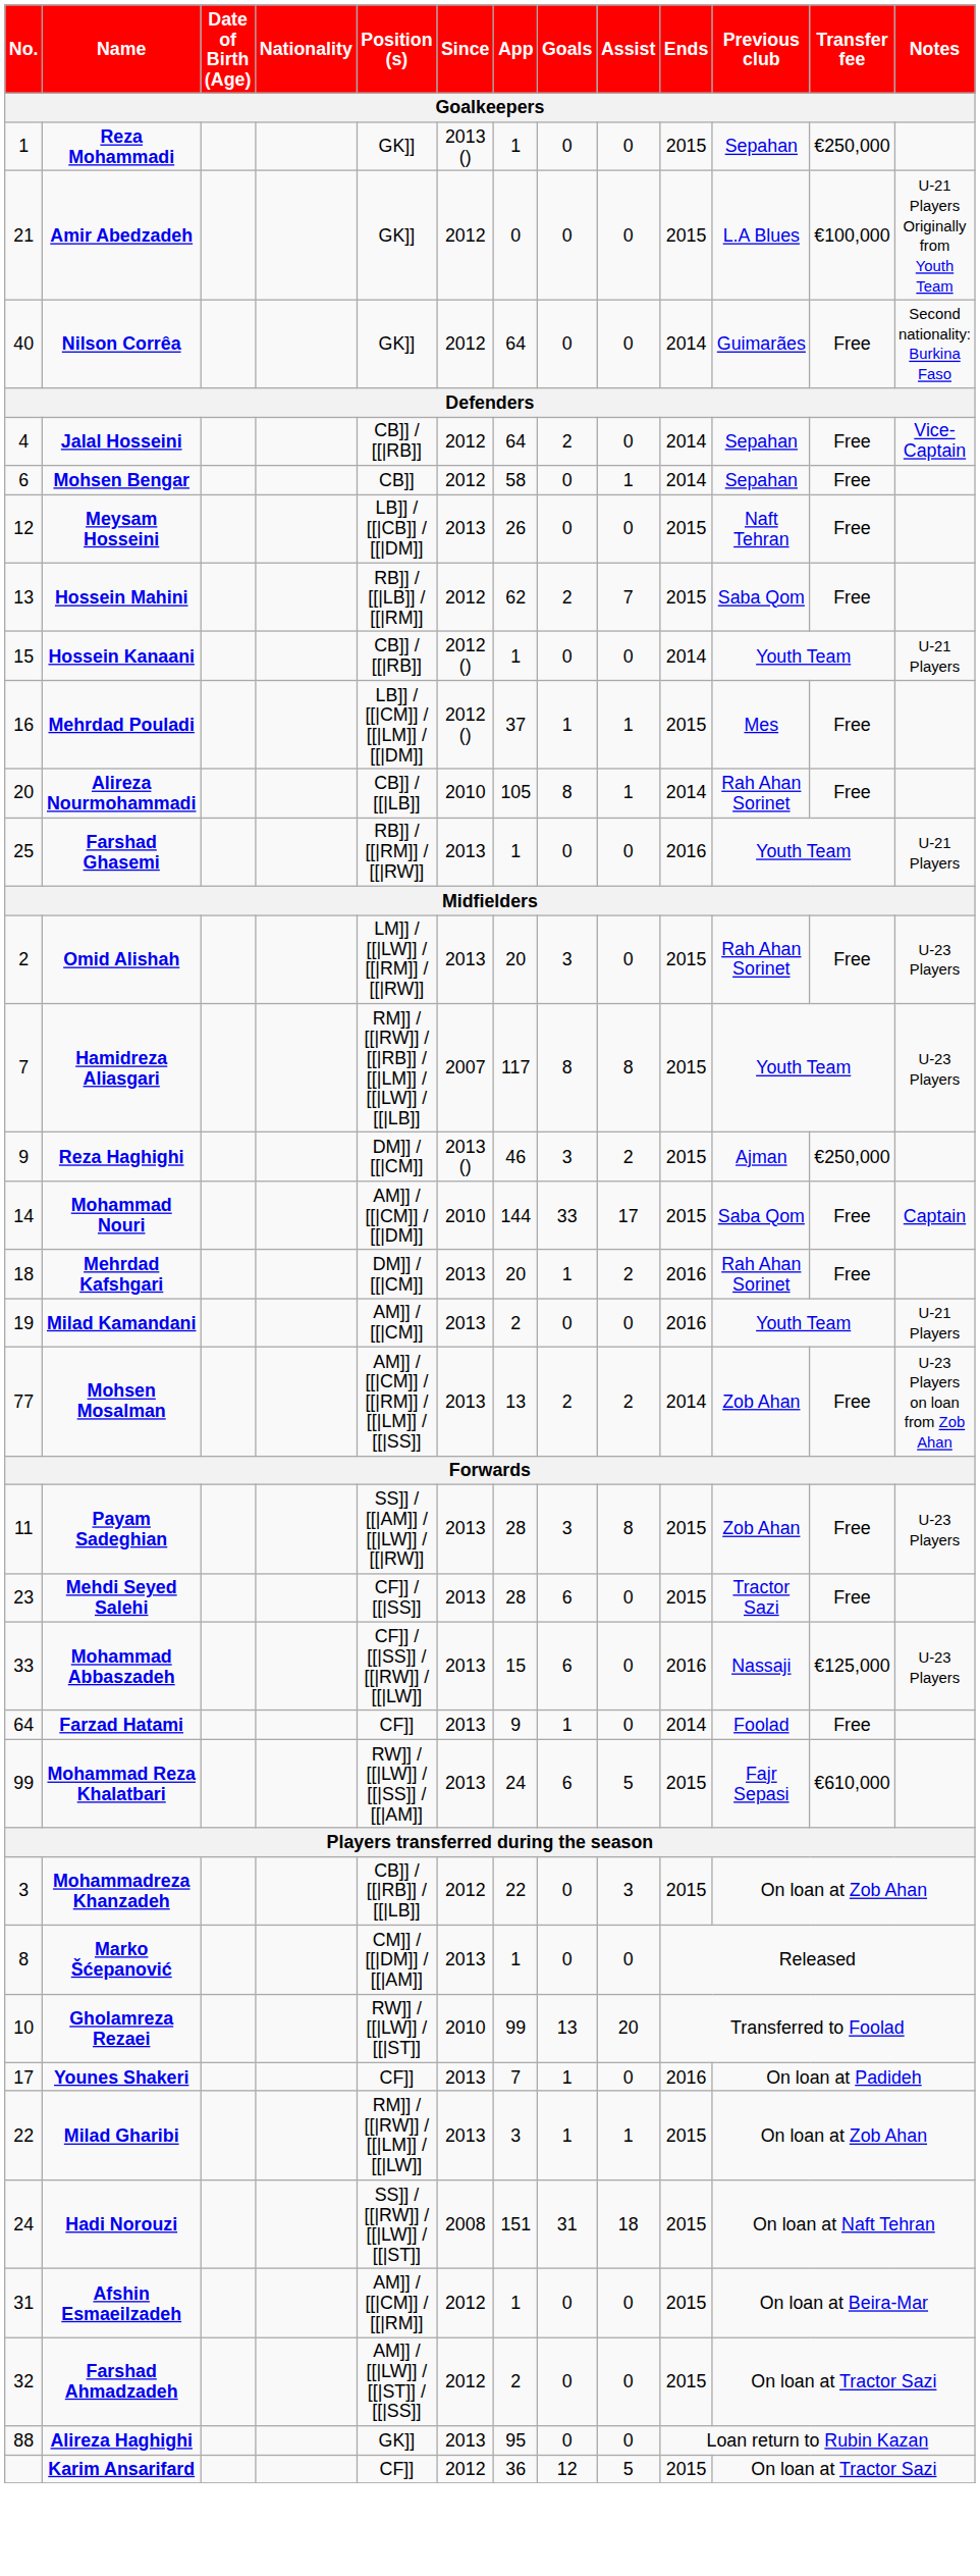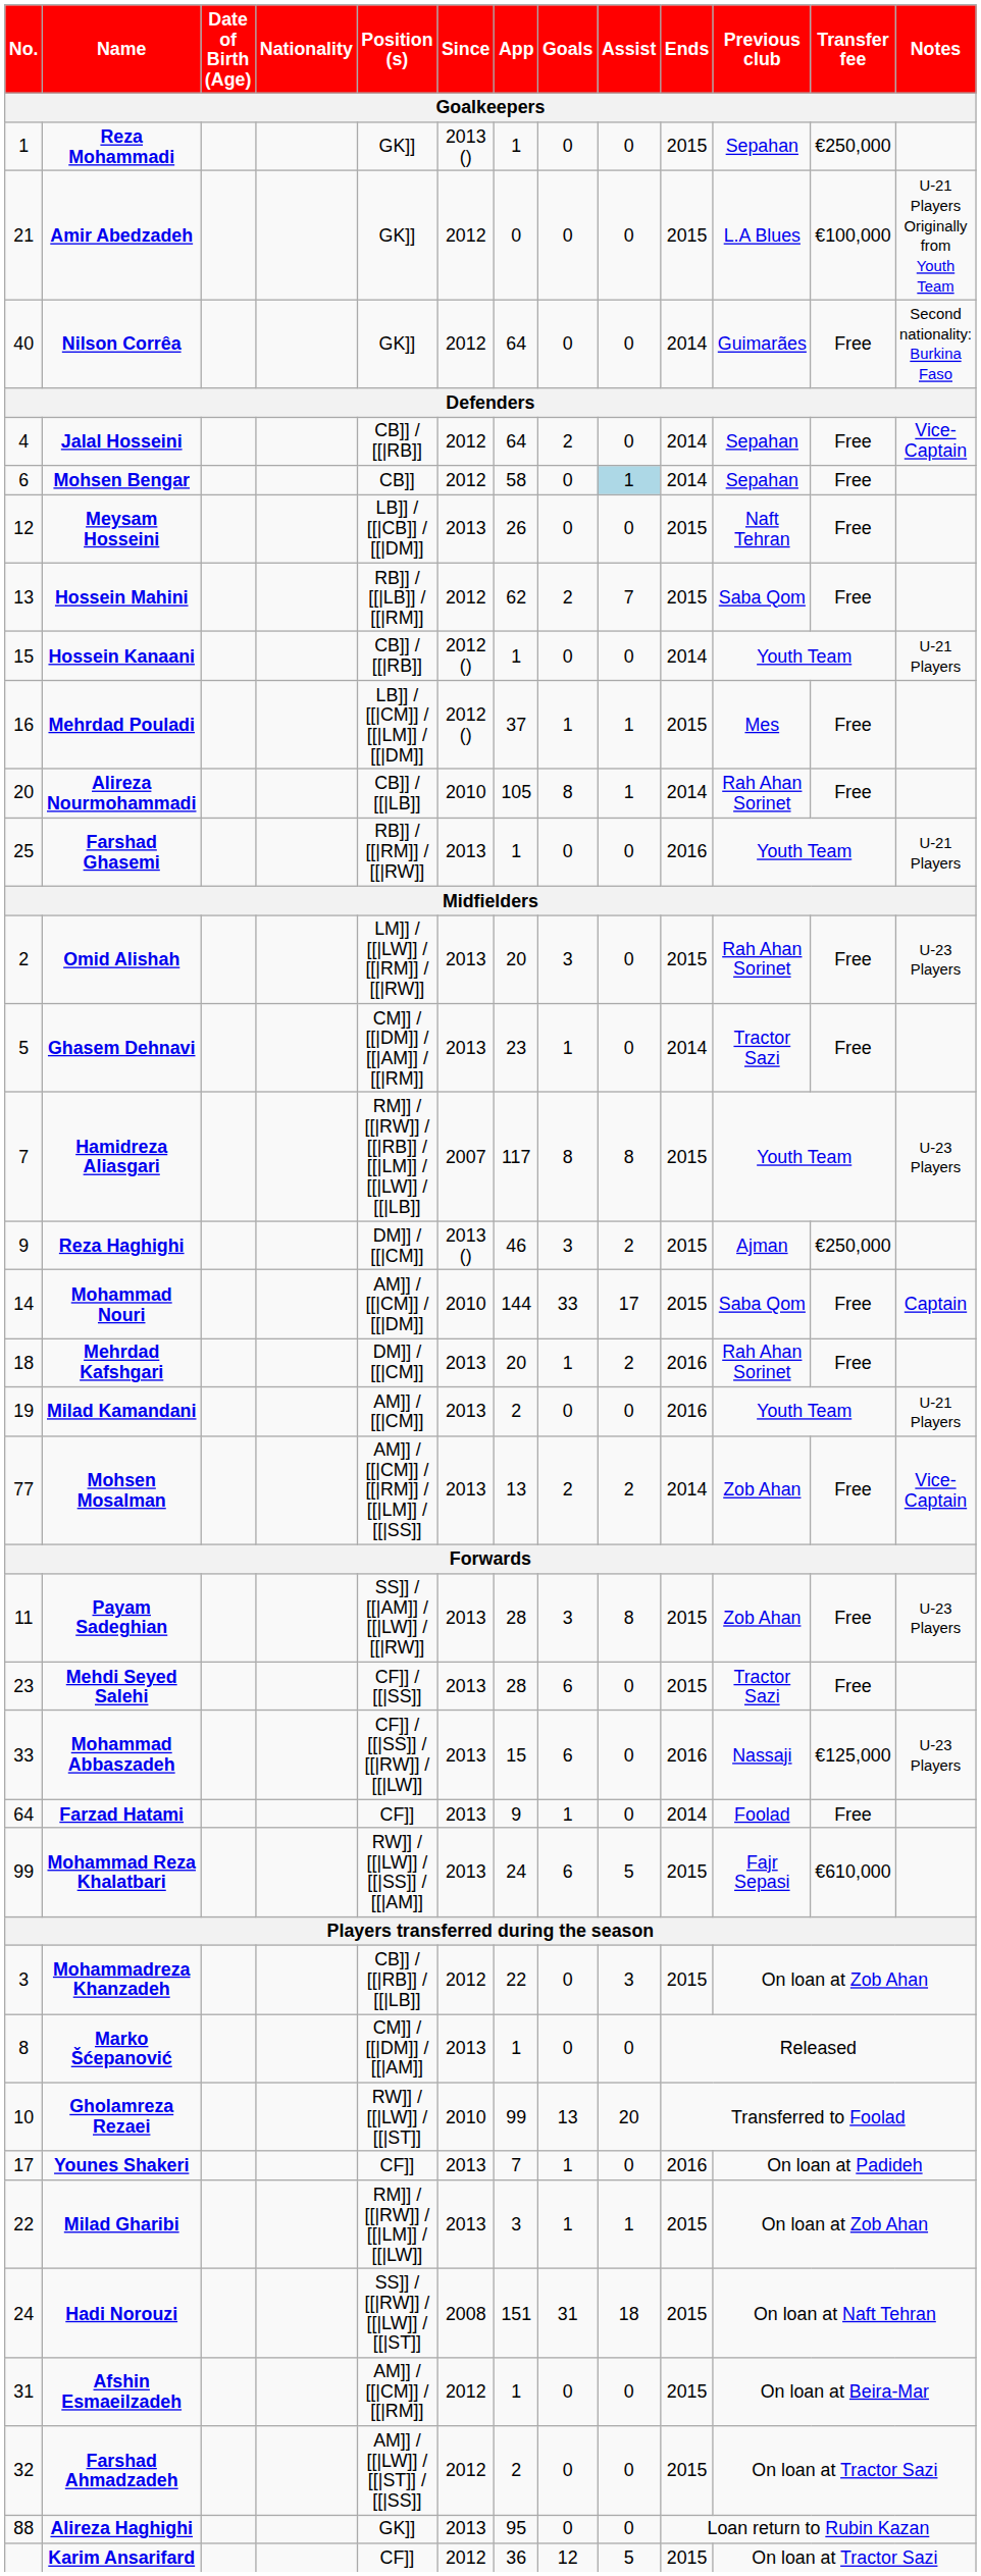Mohsen Bengar | Assist: no background -> lightblue background
+ row: 5 | Ghasem Dehnavi | CM]] / [[|DM]] / [[|AM]] / [[|RM]] | 2013 | 23 | 1 | 0 | 2014 | Tractor Sazi | Free
Mohsen Mosalman | Notes: U-23 Players on loan from Zob Ahan -> Vice-Captain
